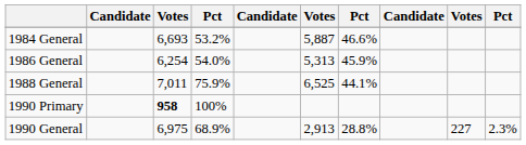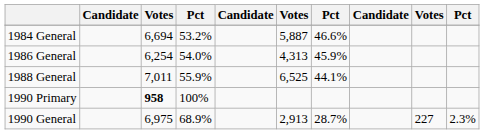1984 General | column 3: 6,693 -> 6,694
1986 General | column 6: 5,313 -> 4,313
1988 General | column 4: 75.9% -> 55.9%
1990 General | column 7: 28.8% -> 28.7%
